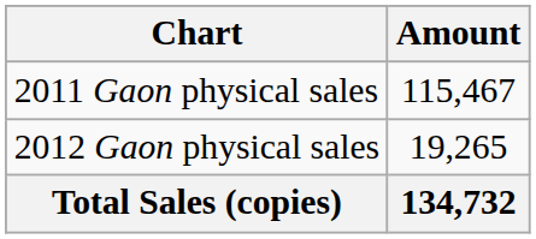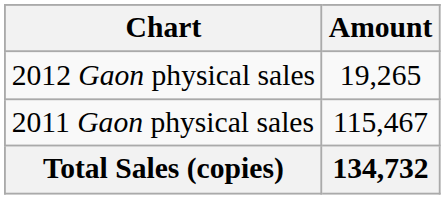rows swapped: 2011 Gaon physical sales <-> 2012 Gaon physical sales
